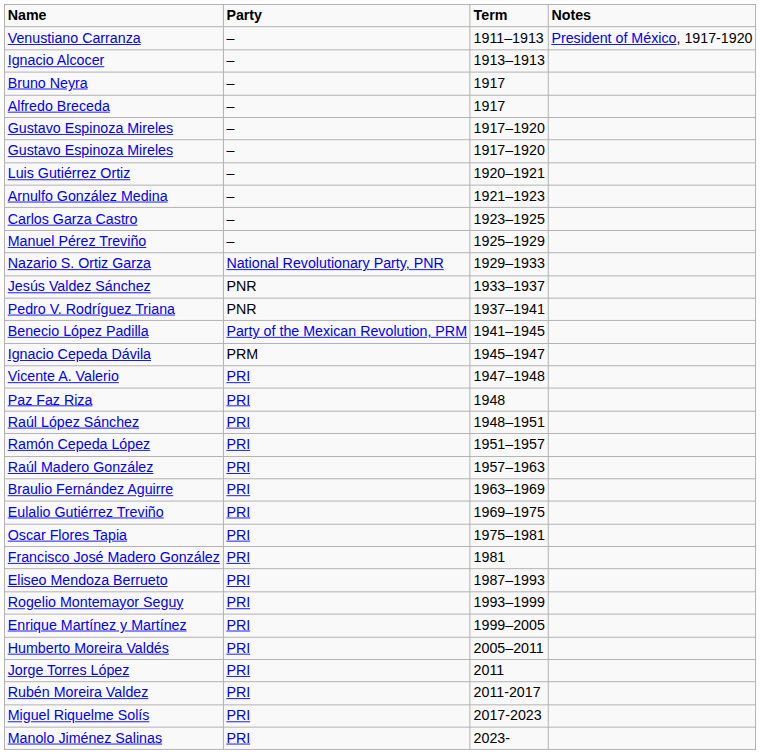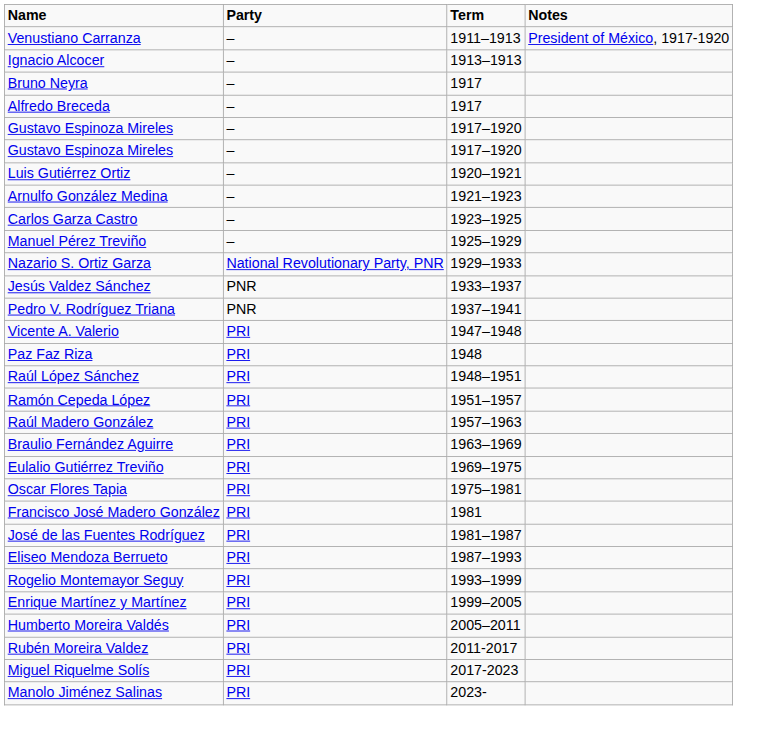- row: Benecio López Padilla | Party of the Mexican Revolution, PRM | 1941–1945
- row: Ignacio Cepeda Dávila | PRM | 1945–1947
+ row: José de las Fuentes Rodríguez | PRI | 1981–1987
- row: Jorge Torres López | PRI | 2011
